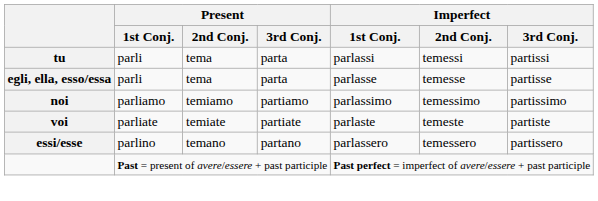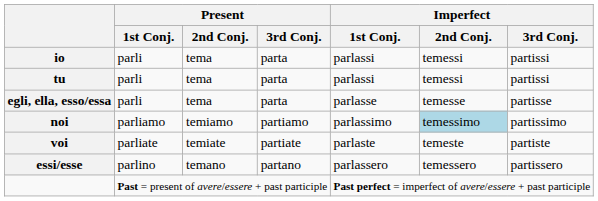+ row: io | parli | tema | parta | parlassi | temessi | partissi
noi | Imperfect / 2nd Conj.: no background -> lightblue background
